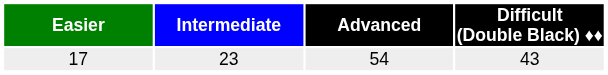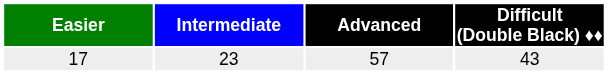17 | Advanced: 54 -> 57
